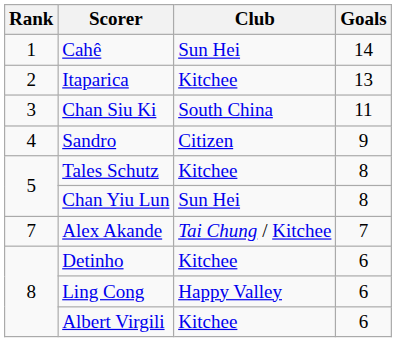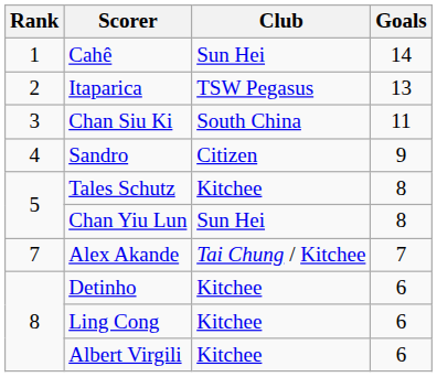Itaparica | Club: Kitchee -> TSW Pegasus
Ling Cong | Club: Happy Valley -> Kitchee
